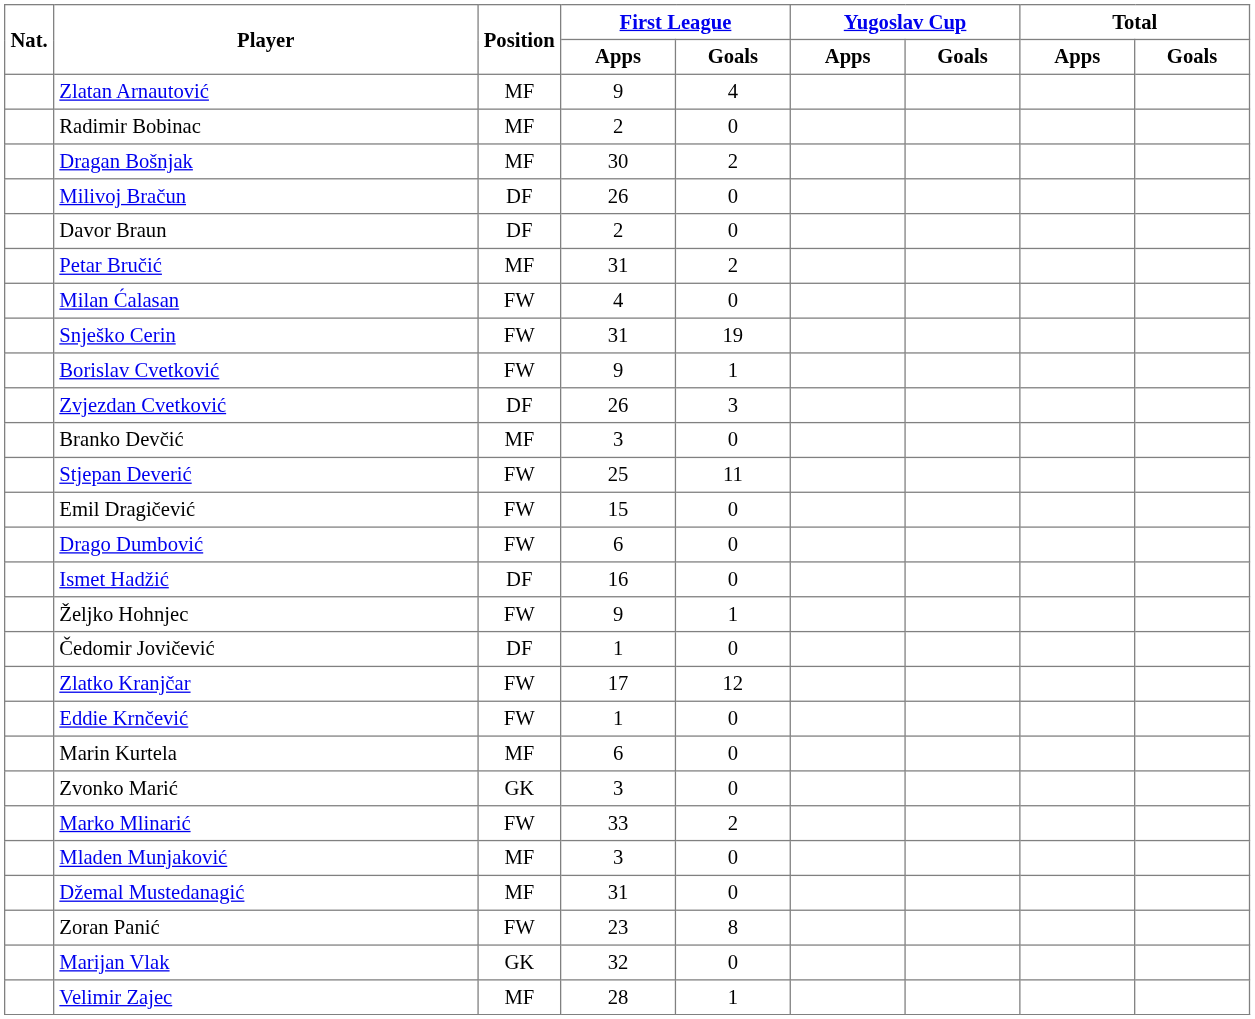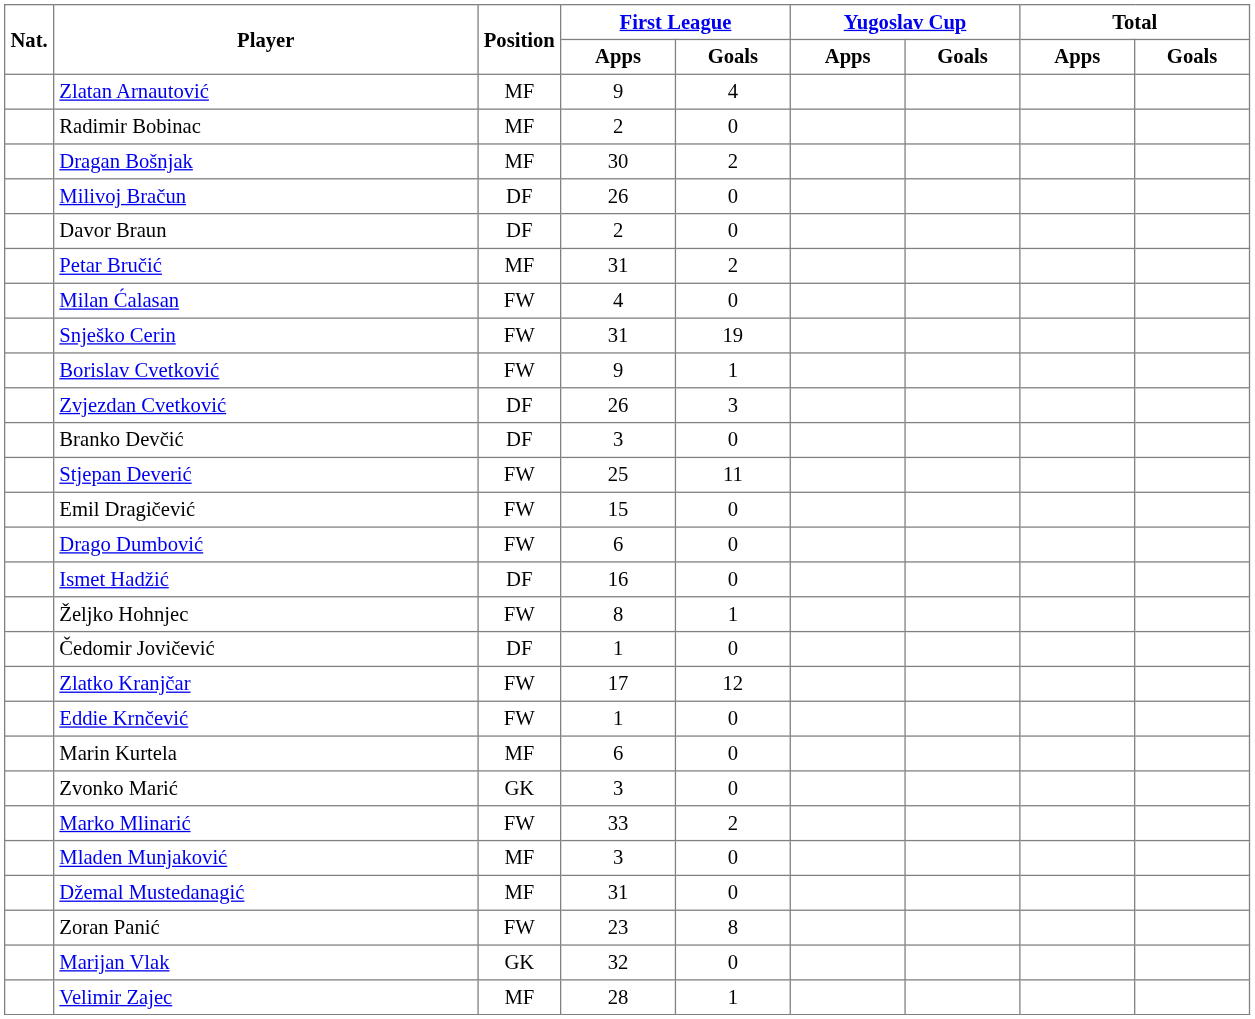Branko Devčić | Position: MF -> DF
Željko Hohnjec | First League / Apps: 9 -> 8
